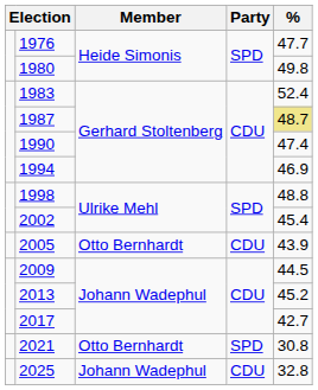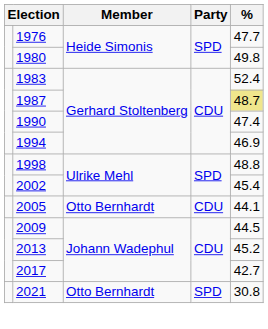2005 | %: 43.9 -> 44.1
- row: 2025 | Johann Wadephul | CDU | 32.8
